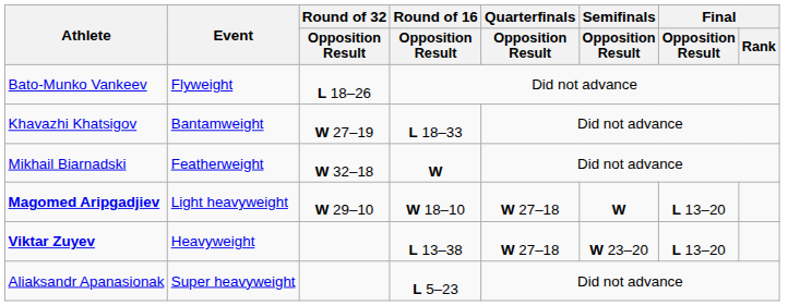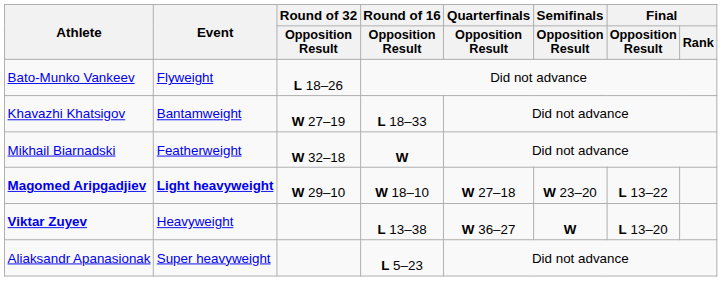Magomed Aripgadjiev | Event: normal -> bold
Magomed Aripgadjiev | Semifinals / Opposition Result: W -> W 23–20
Magomed Aripgadjiev | Final / Opposition Result: L 13–20 -> L 13–22
Viktar Zuyev | Quarterfinals / Opposition Result: W 27–18 -> W 36–27
Viktar Zuyev | Semifinals / Opposition Result: W 23–20 -> W
